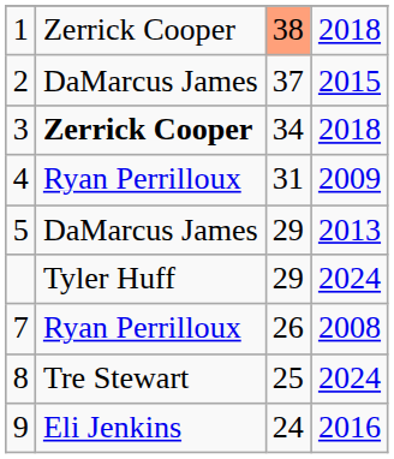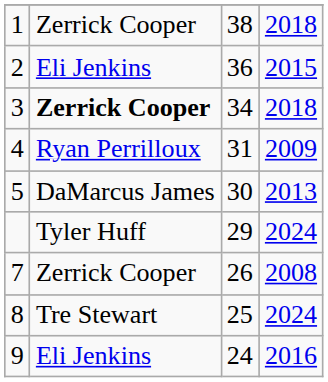1 | column 3: lightsalmon background -> no background
2 | column 2: DaMarcus James -> Eli Jenkins
2 | column 3: 37 -> 36
5 | column 3: 29 -> 30
7 | column 2: Ryan Perrilloux -> Zerrick Cooper
